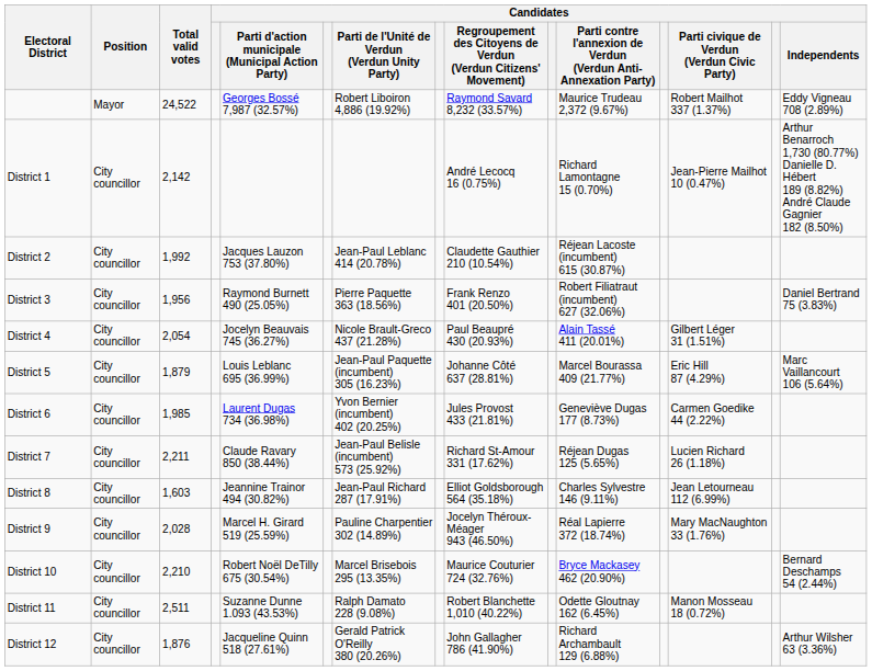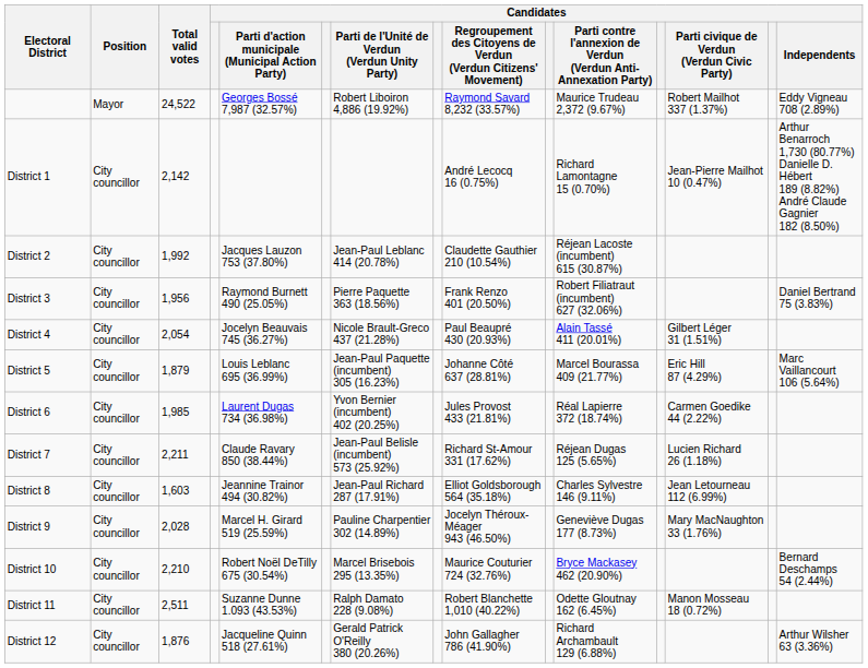District 6 | column 11: Geneviève Dugas 177 (8.73%) -> Réal Lapierre 372 (18.74%)
District 9 | column 11: Réal Lapierre 372 (18.74%) -> Geneviève Dugas 177 (8.73%)
